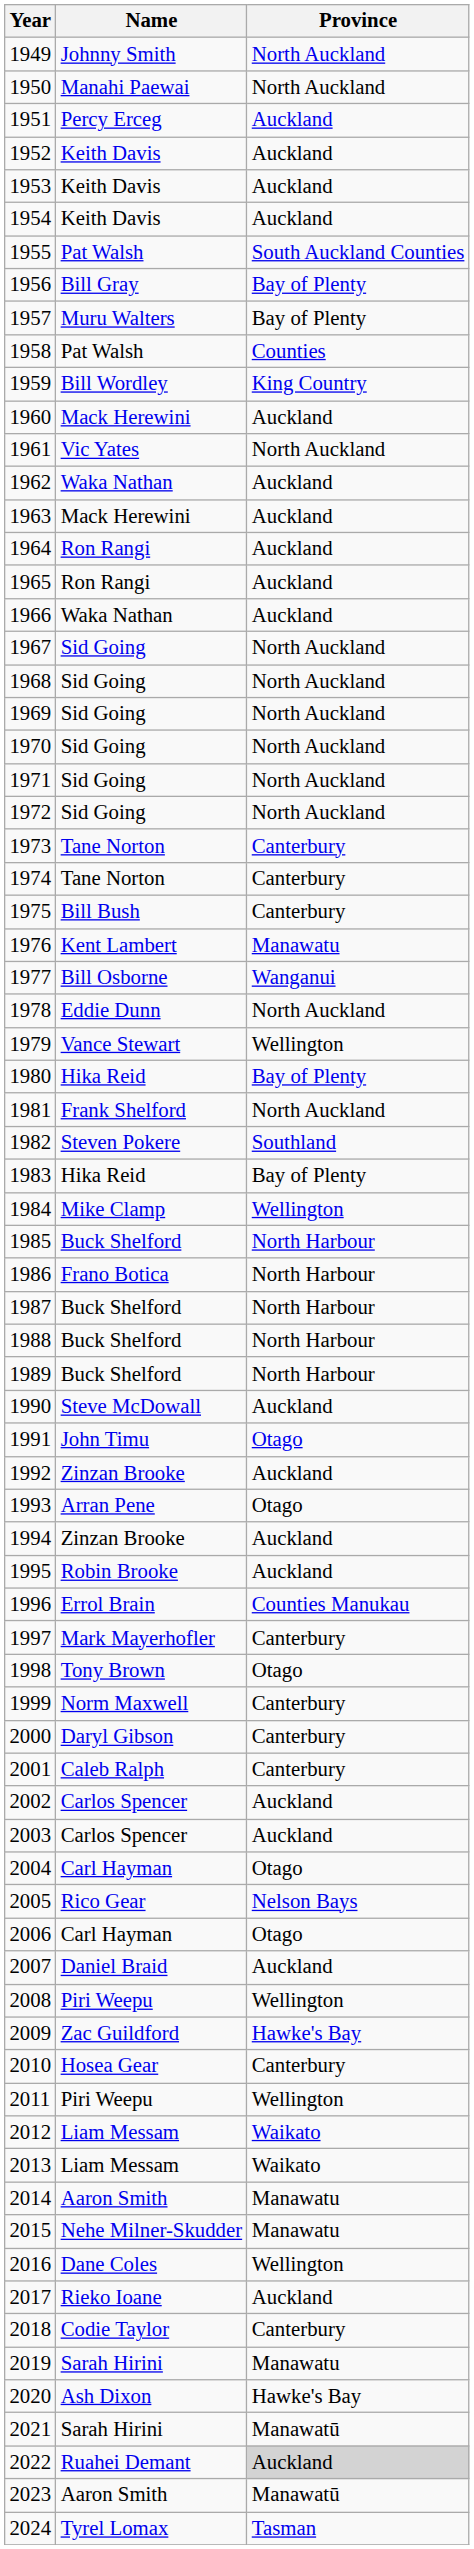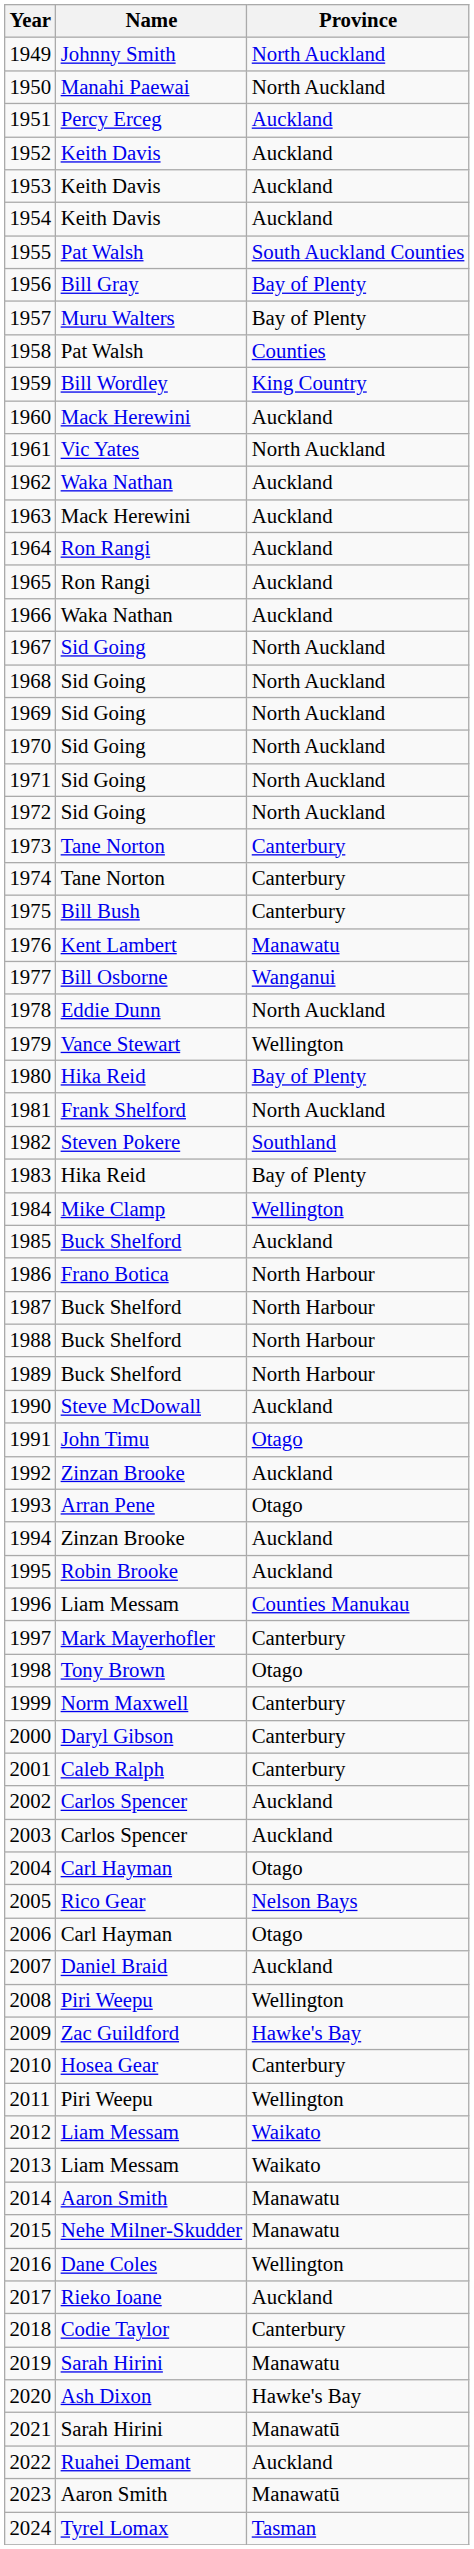1985 | Province: North Harbour -> Auckland
1996 | Name: Errol Brain -> Liam Messam
2022 | Province: lightgrey background -> no background
